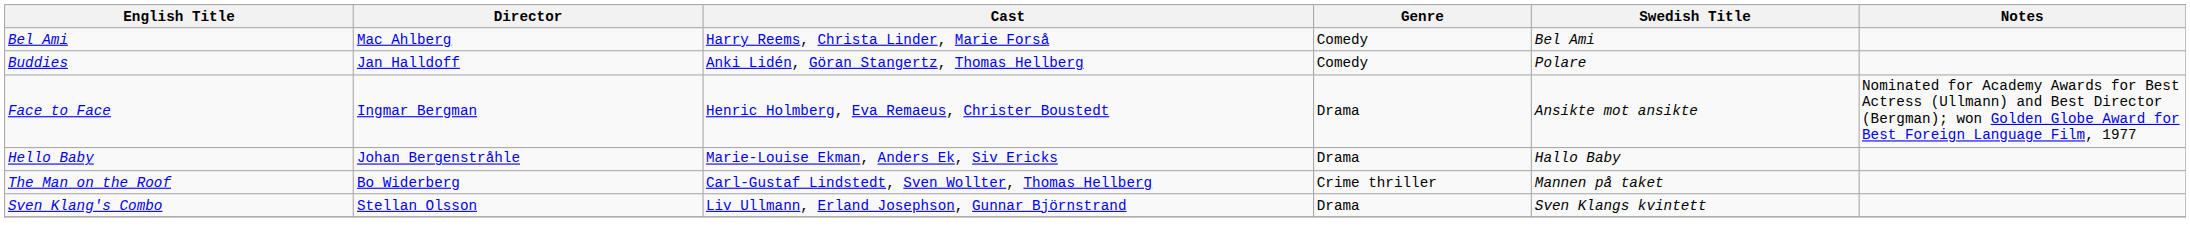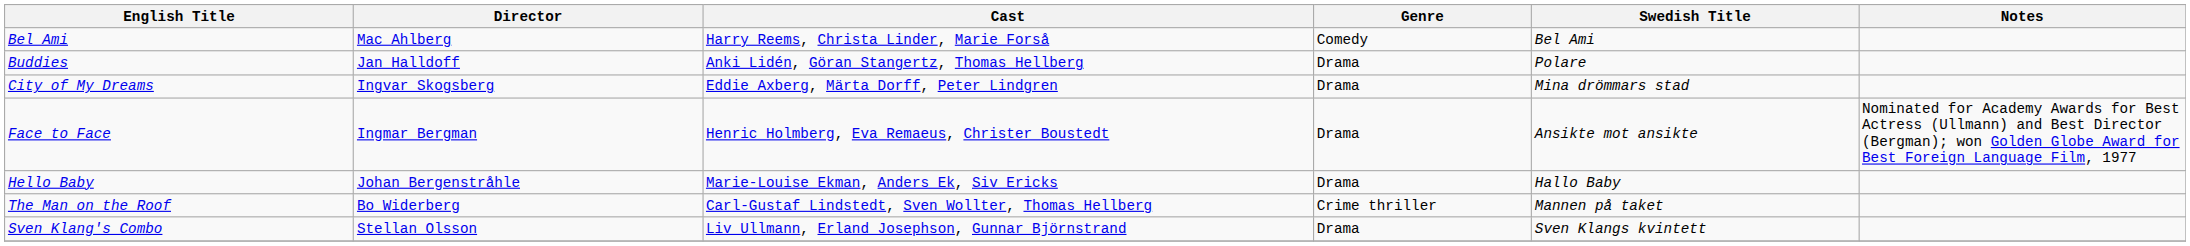Buddies | Genre: Comedy -> Drama
+ row: City of My Dreams | Ingvar Skogsberg | Eddie Axberg, Märta Dorff, Peter Lindgren | Drama | Mina drömmars stad
